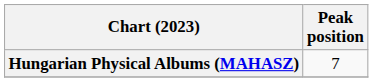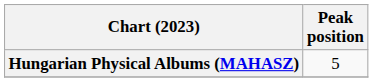Hungarian Physical Albums (MAHASZ) | Peak position: 7 -> 5
